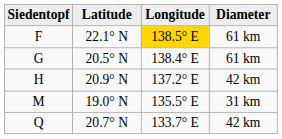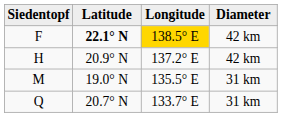F | Latitude: normal -> bold
F | Diameter: 61 km -> 42 km
- row: G | 20.5° N | 138.4° E | 61 km
Q | Diameter: 42 km -> 31 km
